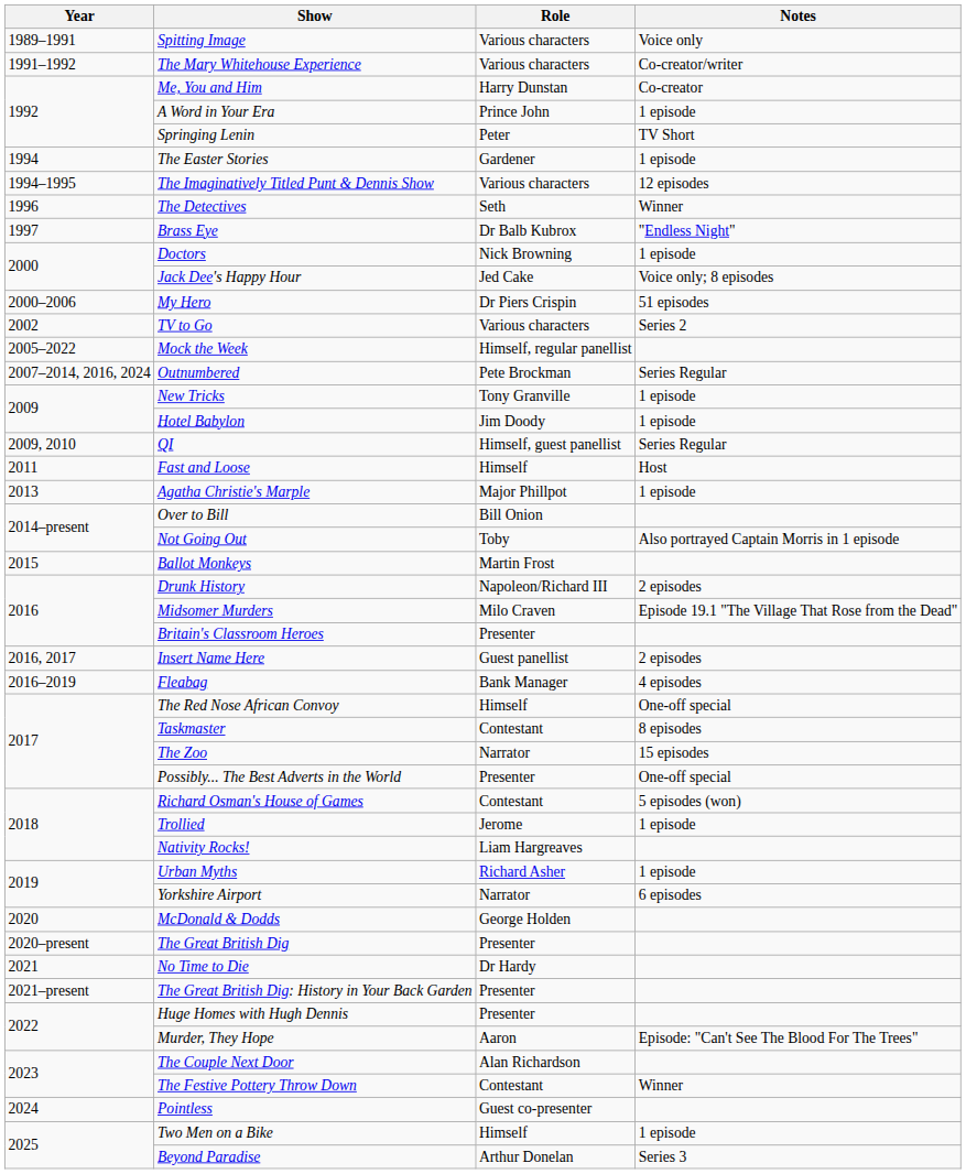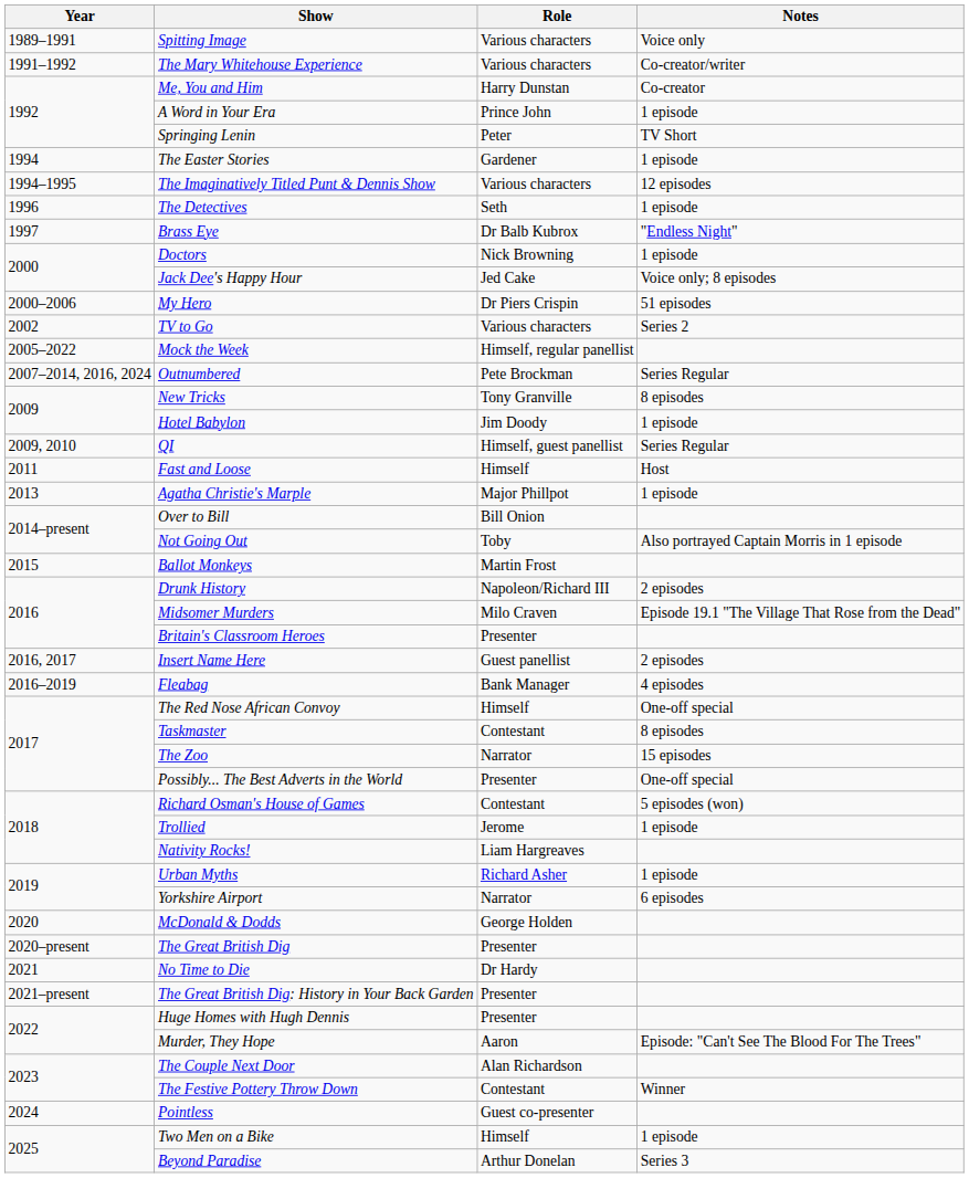The Detectives | Notes: Winner -> 1 episode
New Tricks | Notes: 1 episode -> 8 episodes
